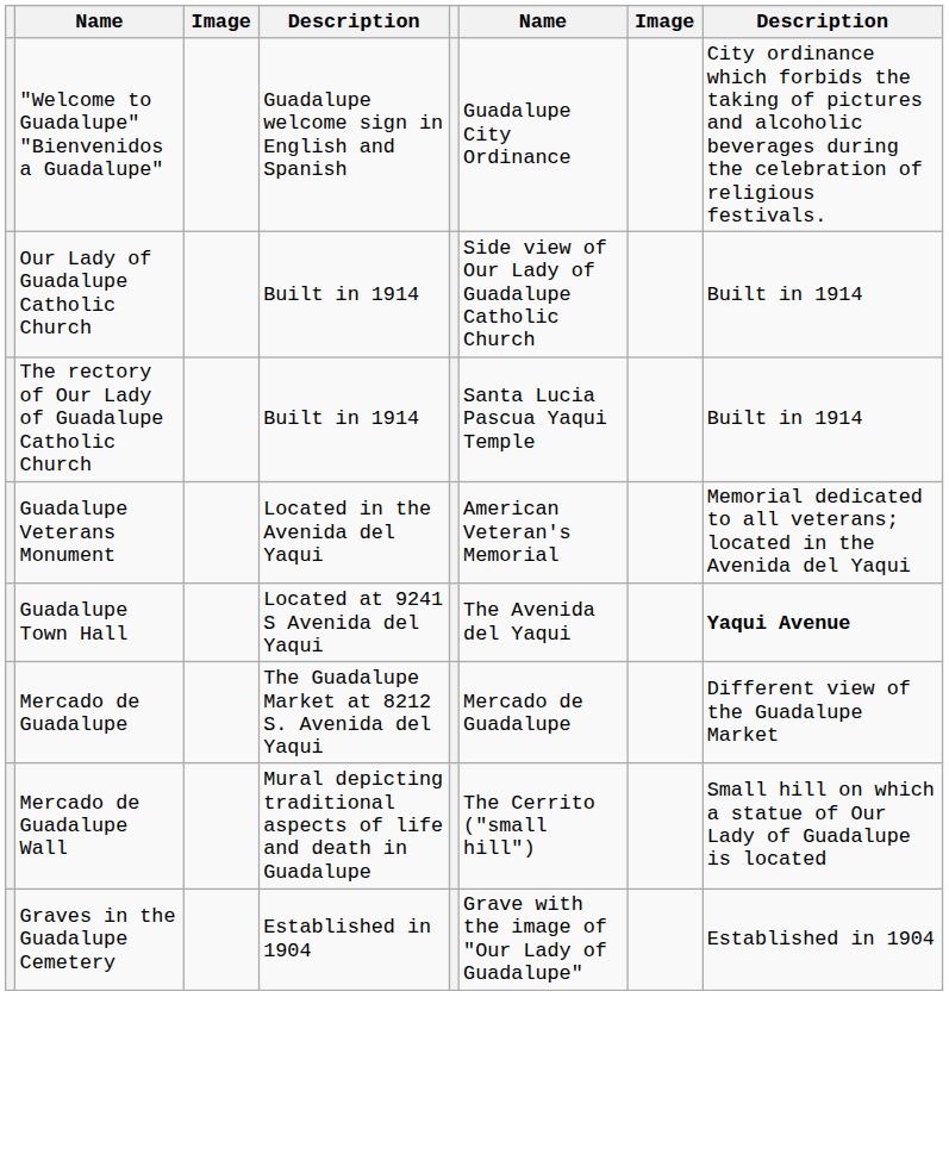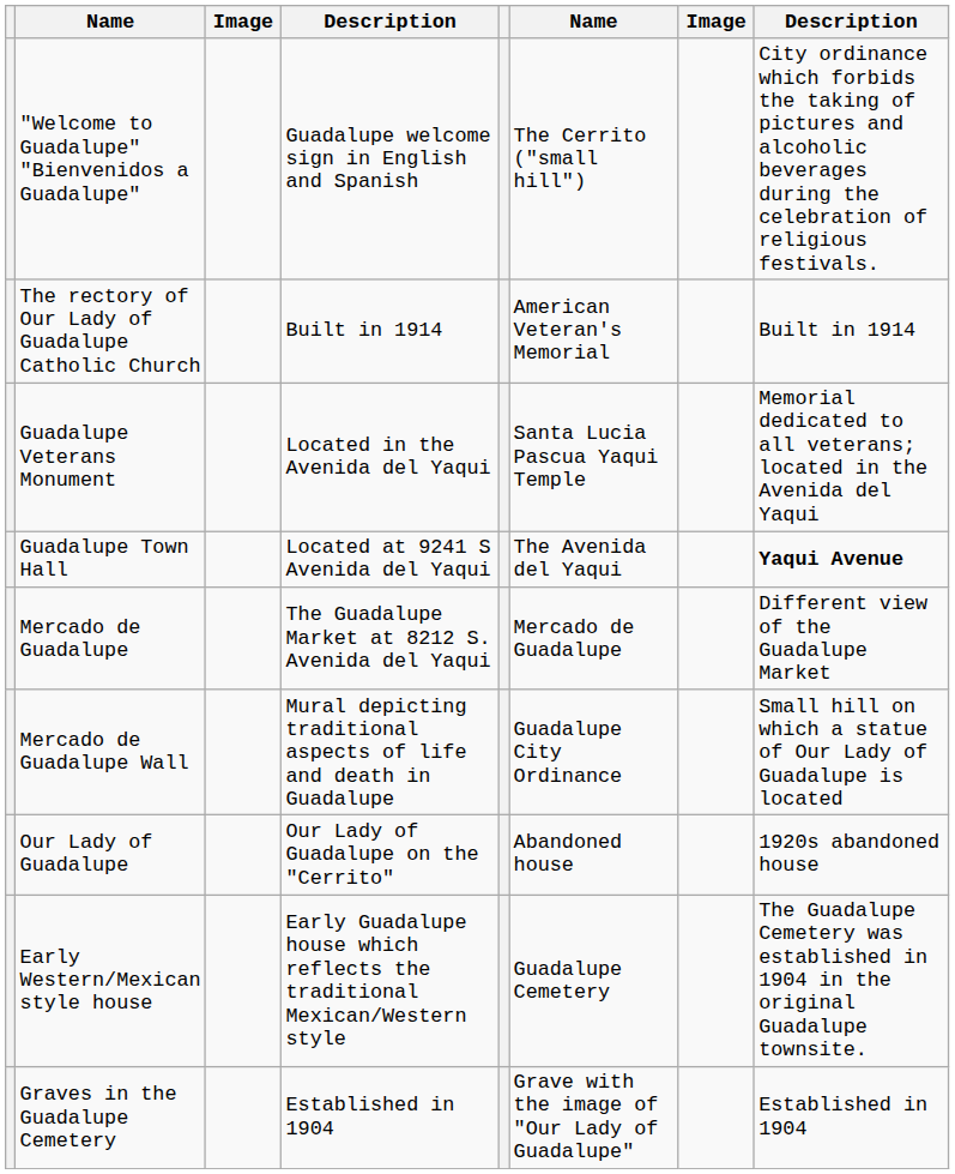"Welcome to Guadalupe" "Bienvenidos a Guadalupe" | column 6: Guadalupe City Ordinance -> The Cerrito ("small hill")
- row: Our Lady of Guadalupe Catholic Church | Built in 1914 | Side view of Our Lady of Guadalupe Catholic Church | Built in 1914
The rectory of Our Lady of Guadalupe Catholic Church | column 6: Santa Lucia Pascua Yaqui Temple -> American Veteran's Memorial
Guadalupe Veterans Monument | column 6: American Veteran's Memorial -> Santa Lucia Pascua Yaqui Temple
Mercado de Guadalupe Wall | column 6: The Cerrito ("small hill") -> Guadalupe City Ordinance
+ row: Our Lady of Guadalupe | Our Lady of Guadalupe on the "Cerrito" | Abandoned house | 1920s abandoned house
+ row: Early Western/Mexican style house | Early Guadalupe house which reflects the traditional Mexican/Western style | Guadalupe Cemetery | The Guadalupe Cemetery was established in 1904 in the original Guadalupe townsite.
